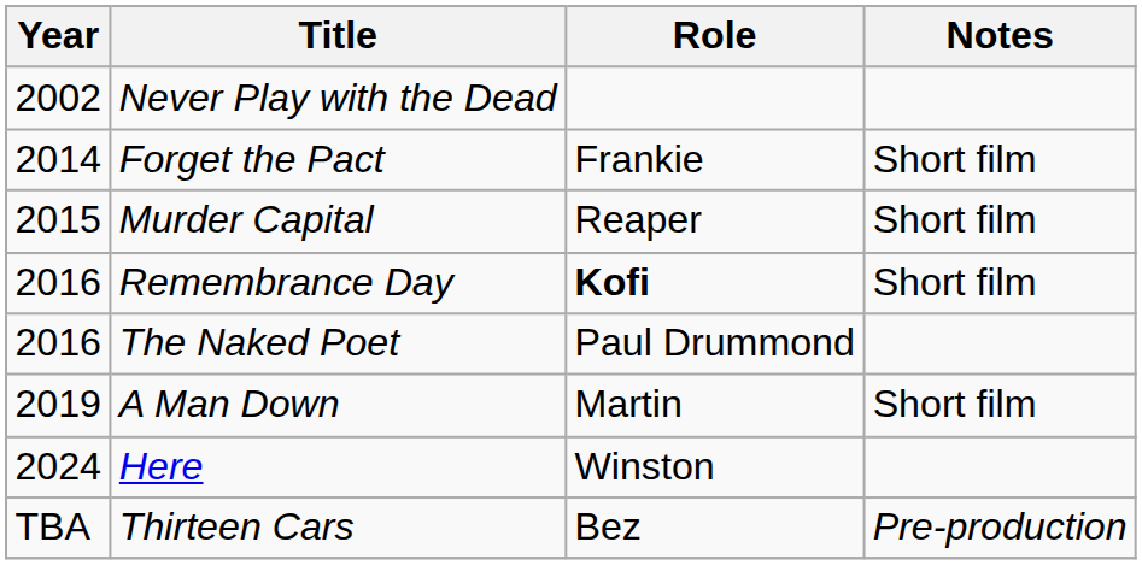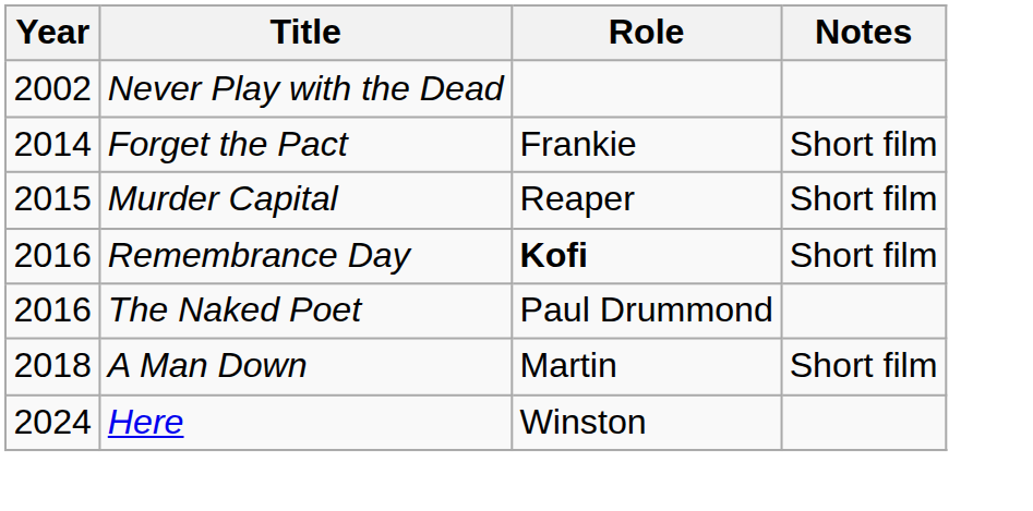A Man Down | Year: 2019 -> 2018
- row: TBA | Thirteen Cars | Bez | Pre-production
